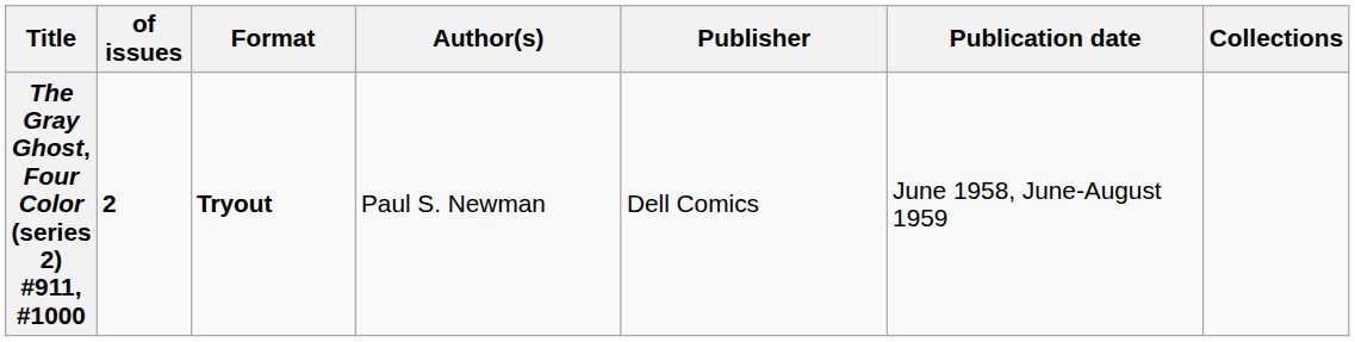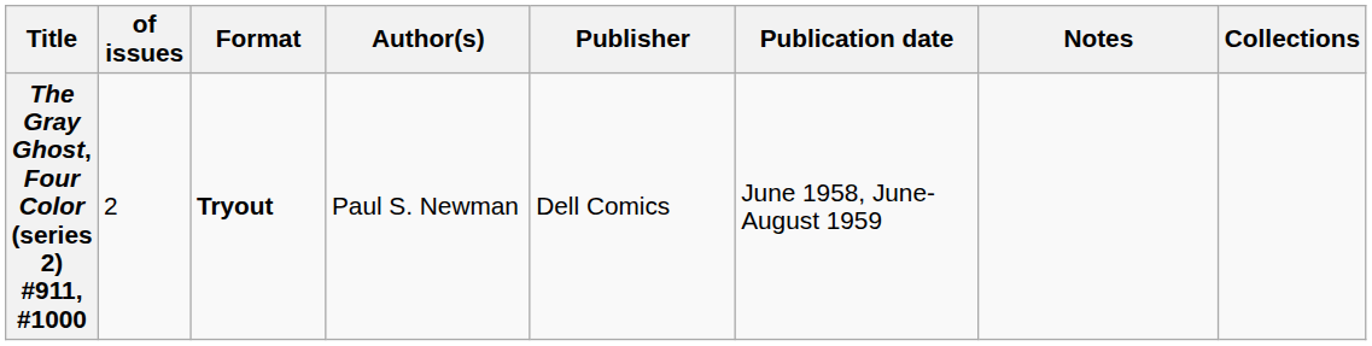+ column: Notes
The Gray Ghost, Four Color (series 2) #911, #1000 | of issues: bold -> normal
